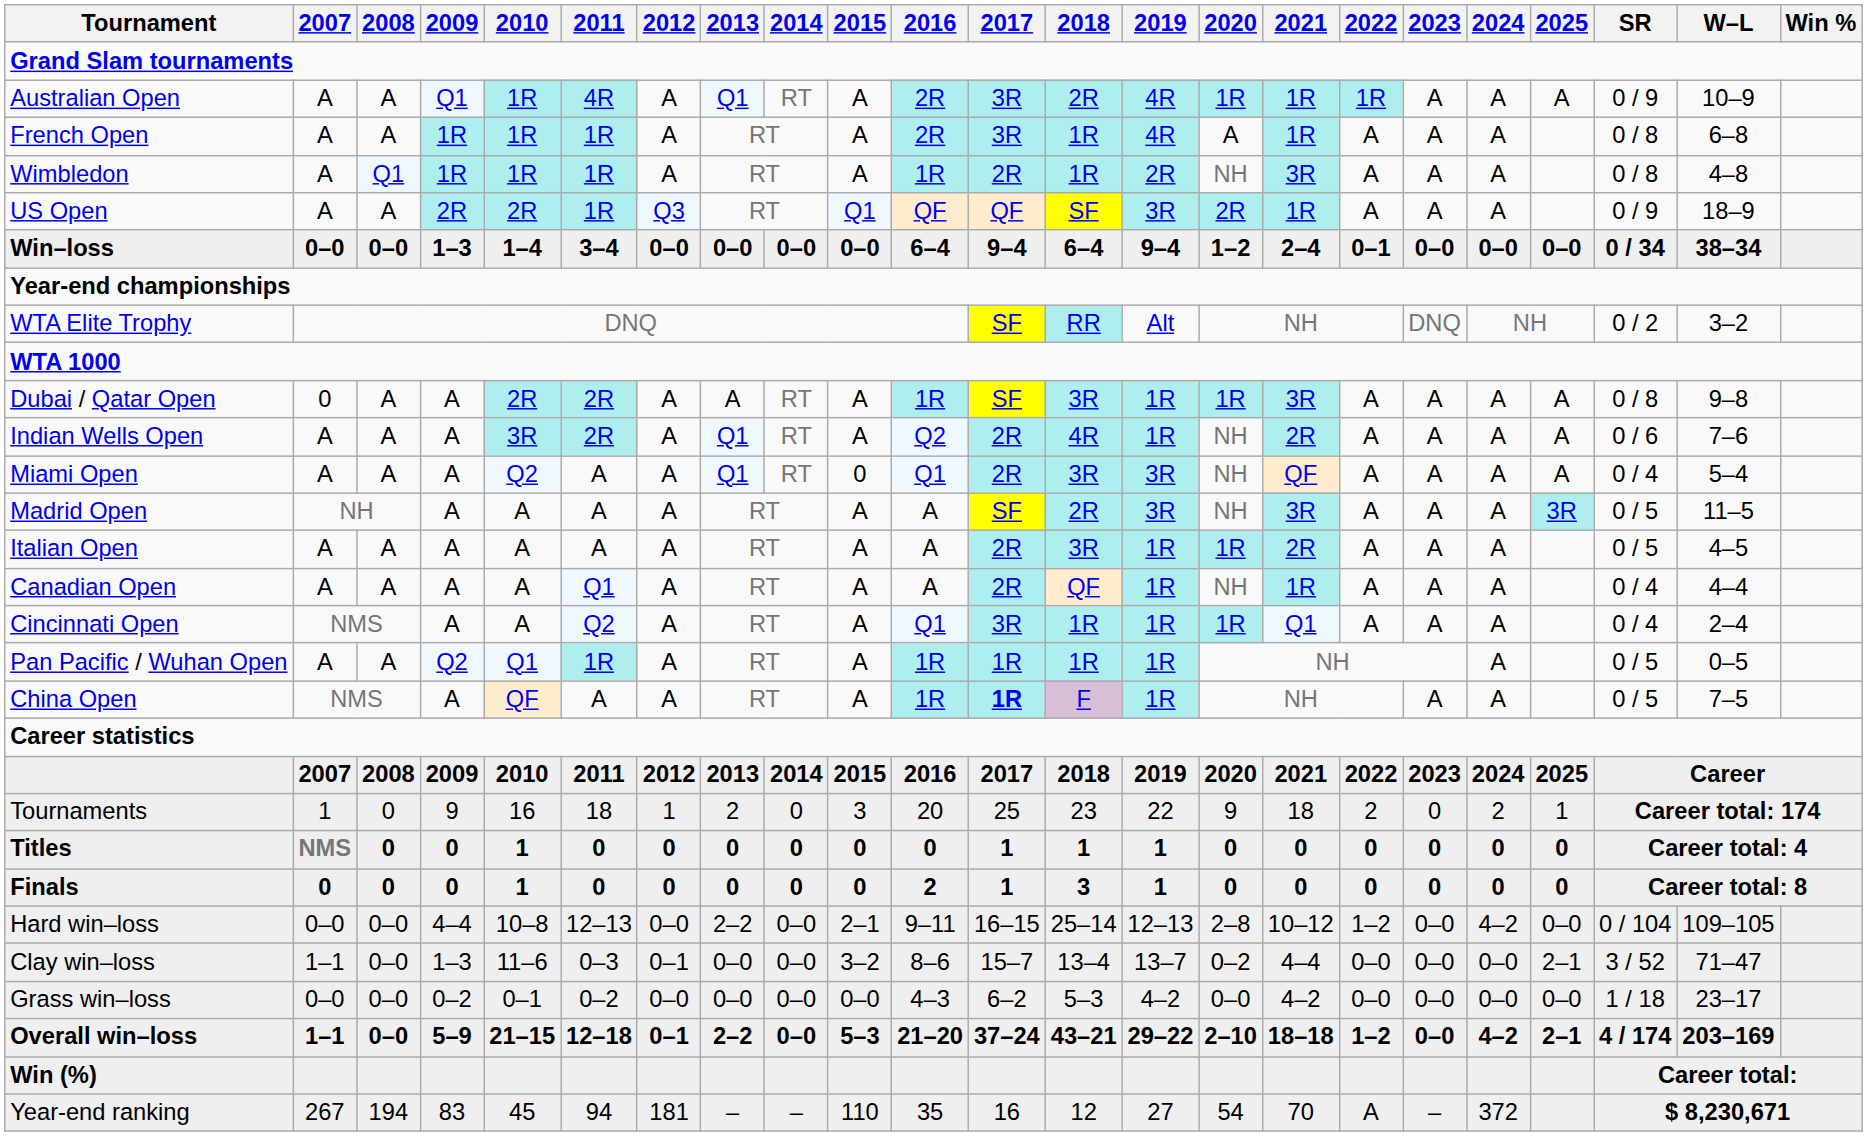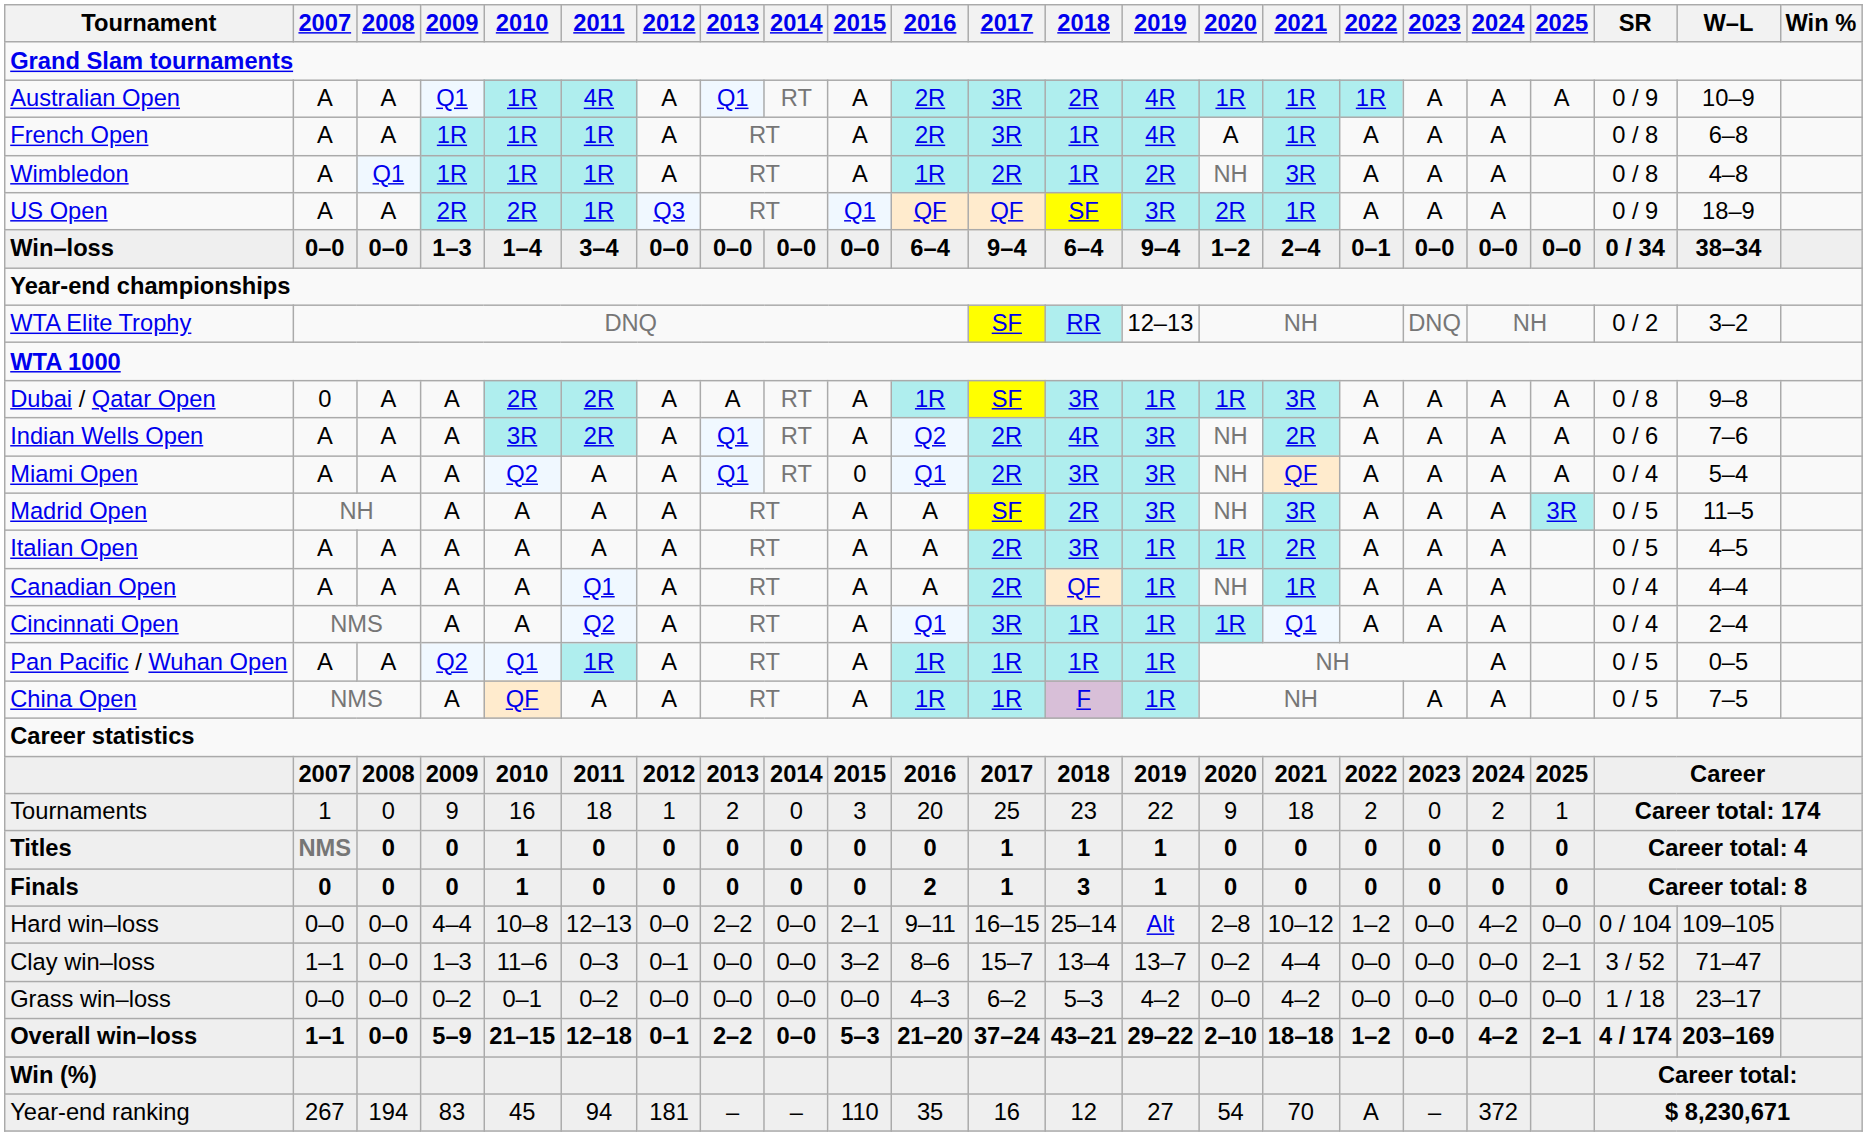WTA Elite Trophy | 2019: Alt -> 12–13
Indian Wells Open | 2019: 1R -> 3R
China Open | 2017: bold -> normal
Hard win–loss | 2019: 12–13 -> Alt
